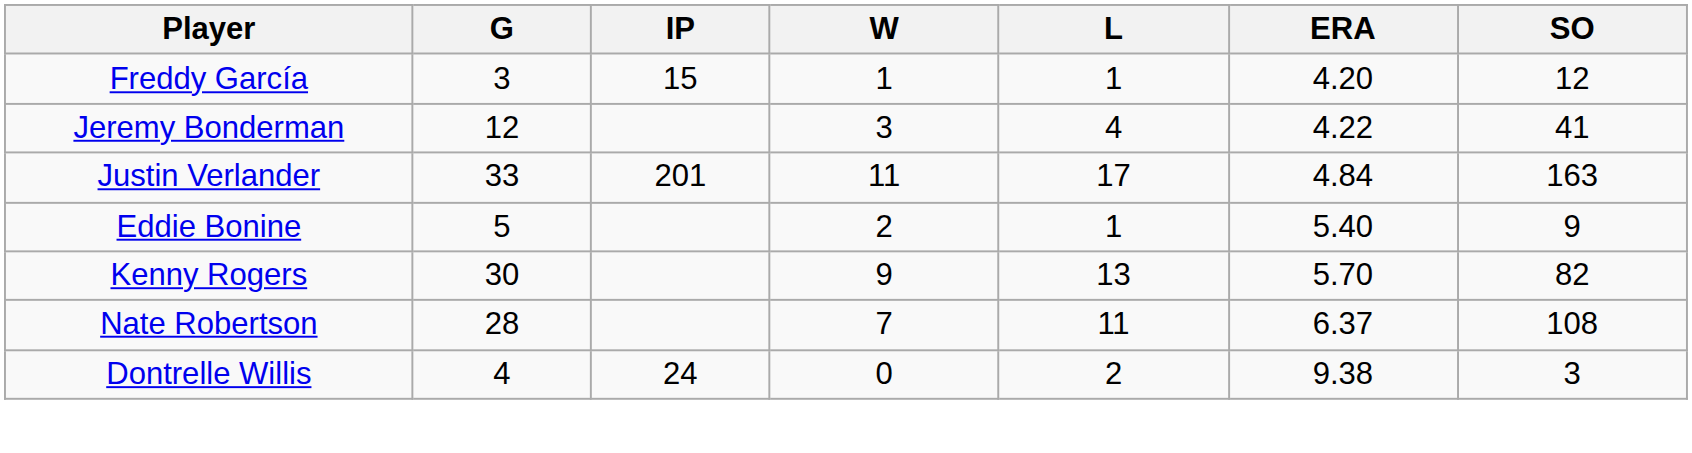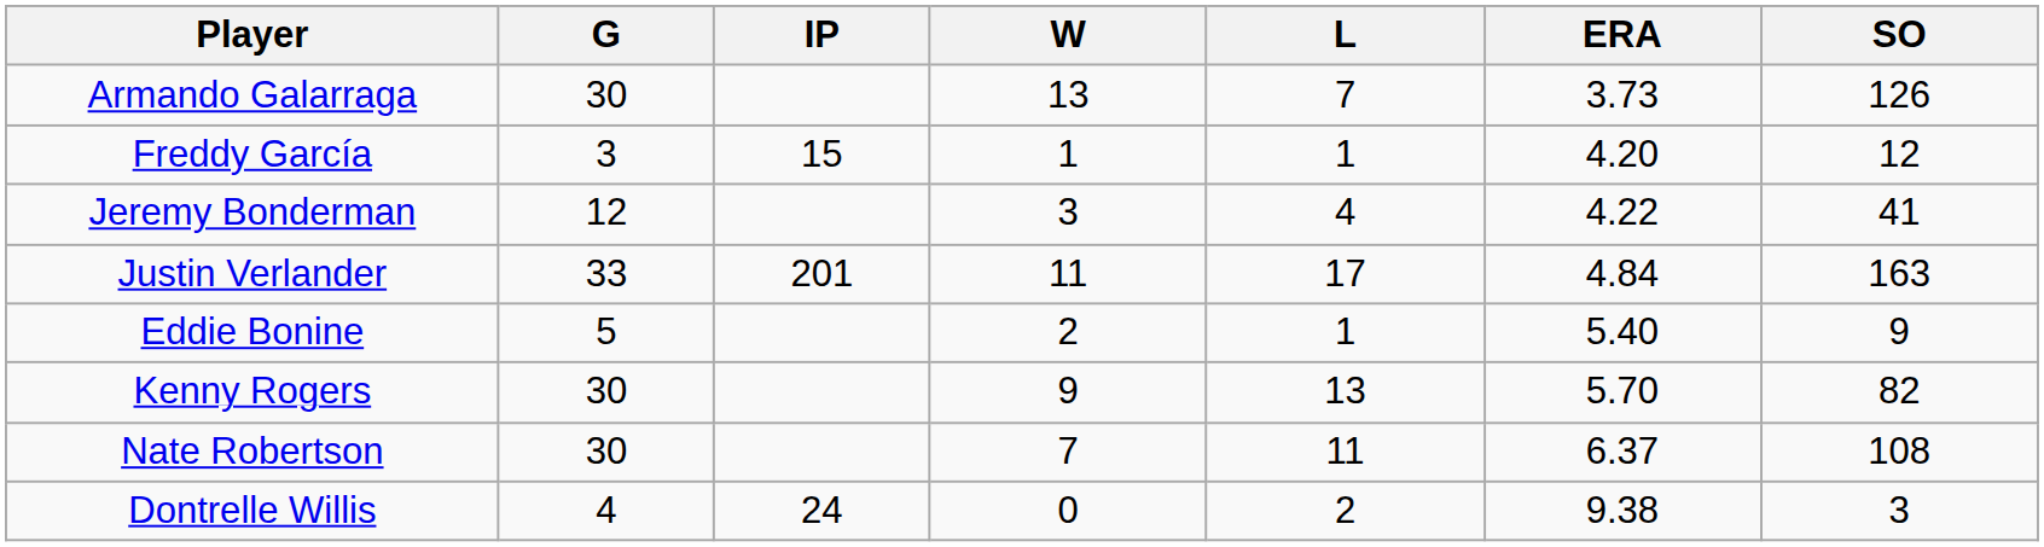+ row: Armando Galarraga | 30 | 13 | 7 | 3.73 | 126
Nate Robertson | G: 28 -> 30
